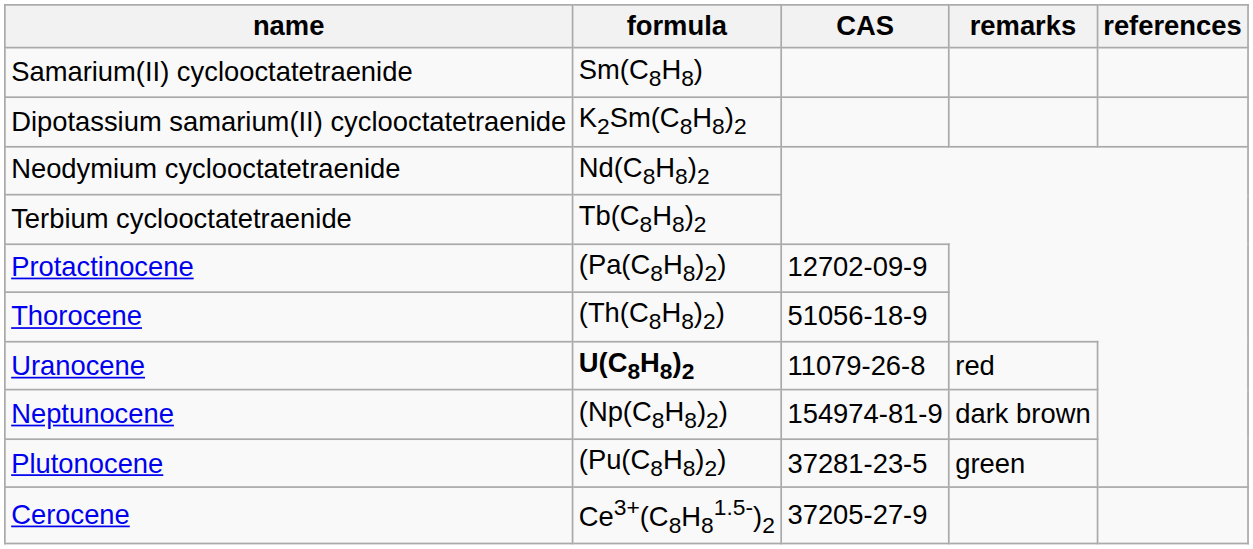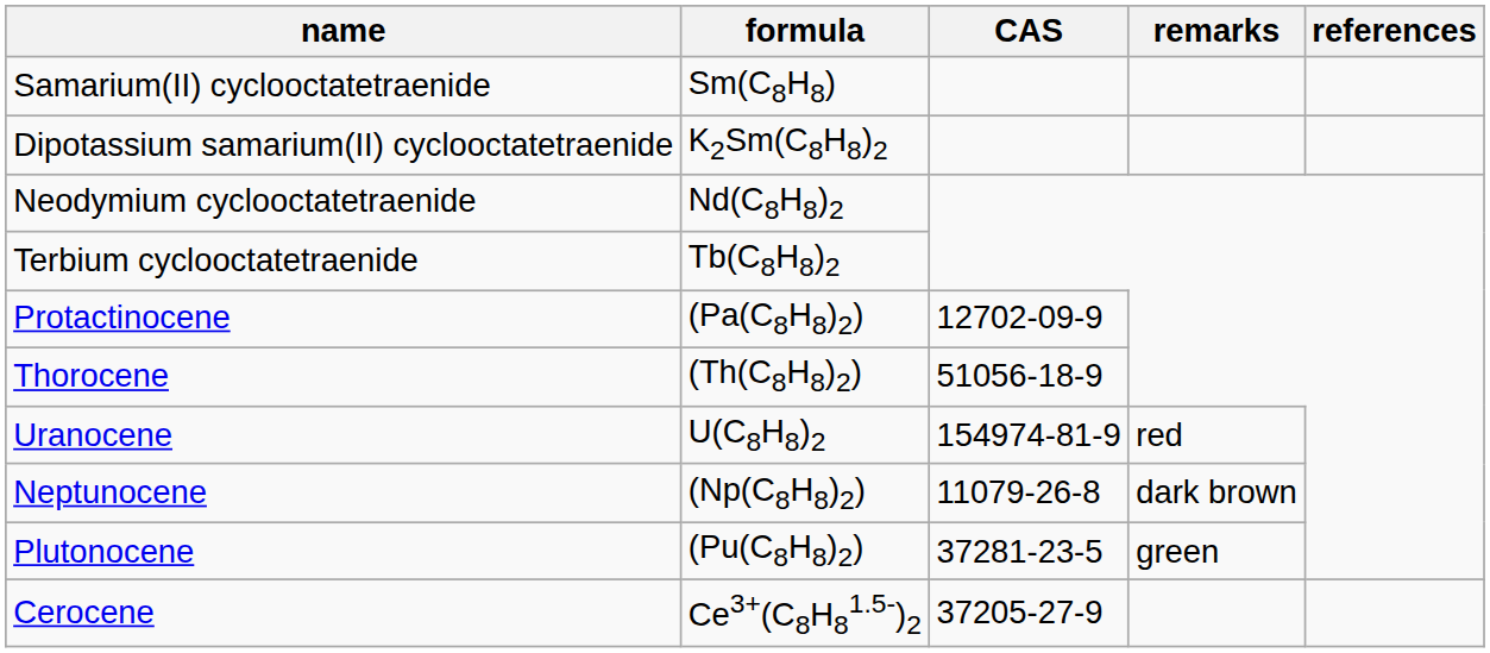Uranocene | formula: bold -> normal
Uranocene | CAS: 11079-26-8 -> 154974-81-9
Neptunocene | CAS: 154974-81-9 -> 11079-26-8
